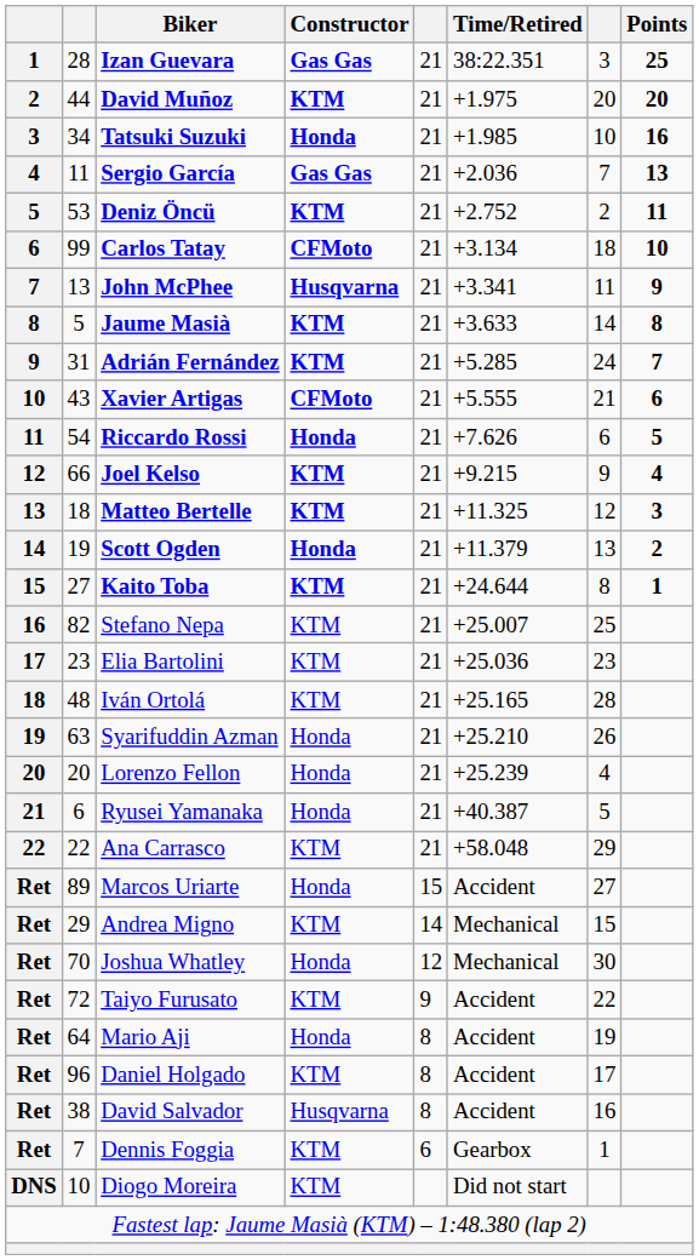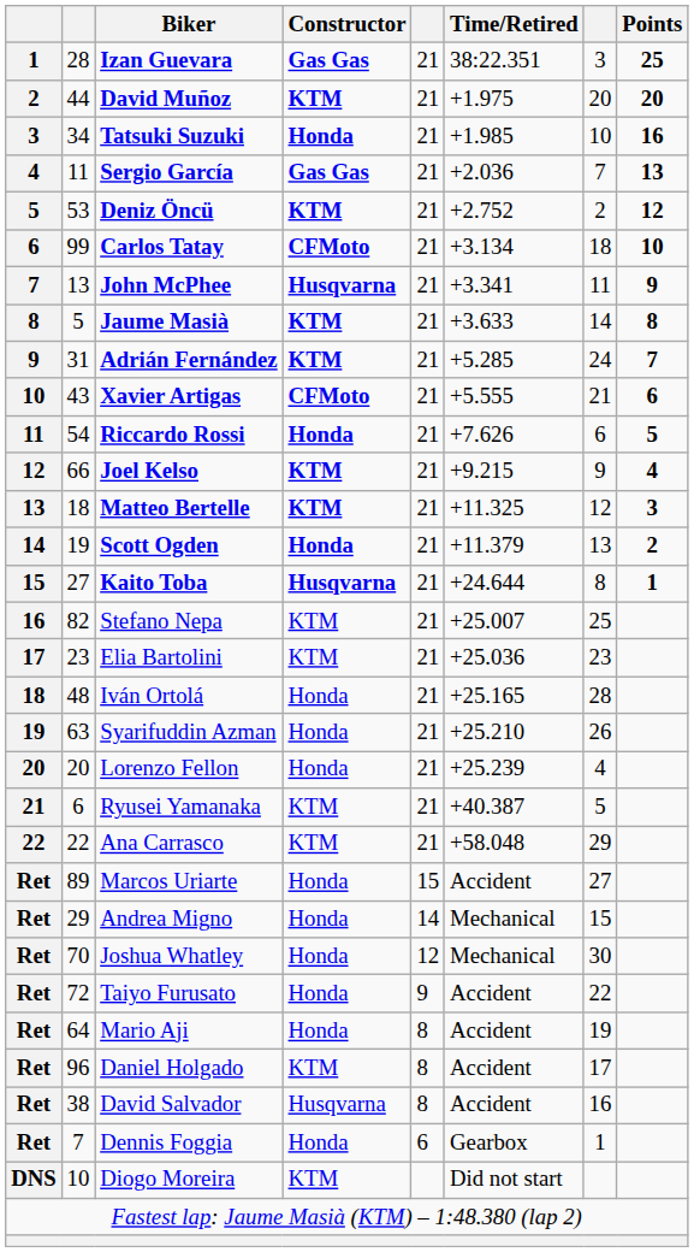Deniz Öncü | Points: 11 -> 12
Kaito Toba | Constructor: KTM -> Husqvarna
Iván Ortolá | Constructor: KTM -> Honda
Ryusei Yamanaka | Constructor: Honda -> KTM
Andrea Migno | Constructor: KTM -> Honda
Taiyo Furusato | Constructor: KTM -> Honda
Dennis Foggia | Constructor: KTM -> Honda
